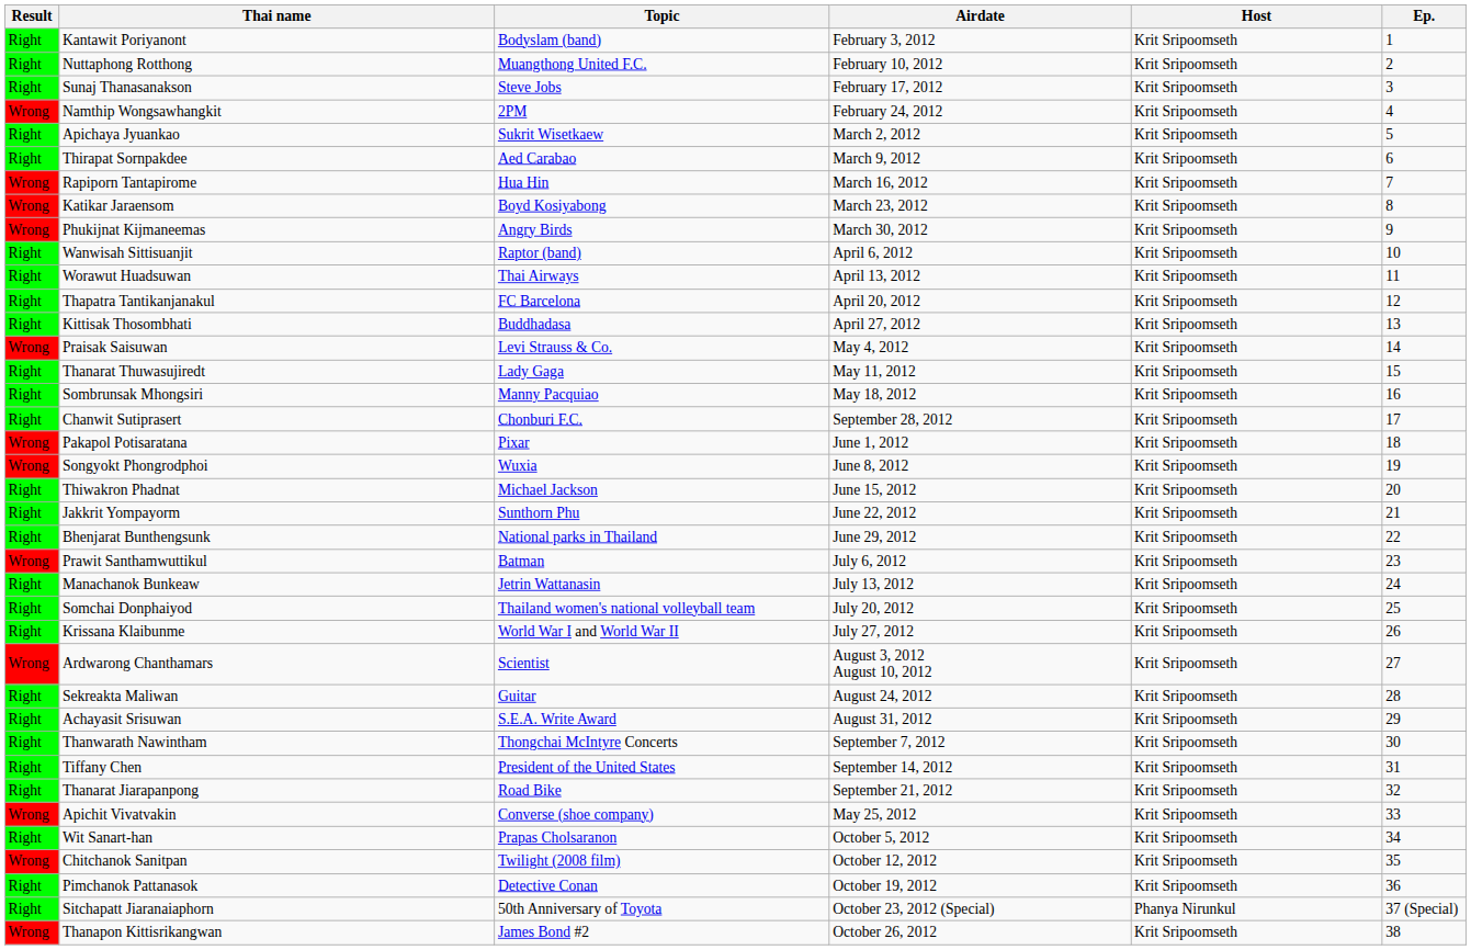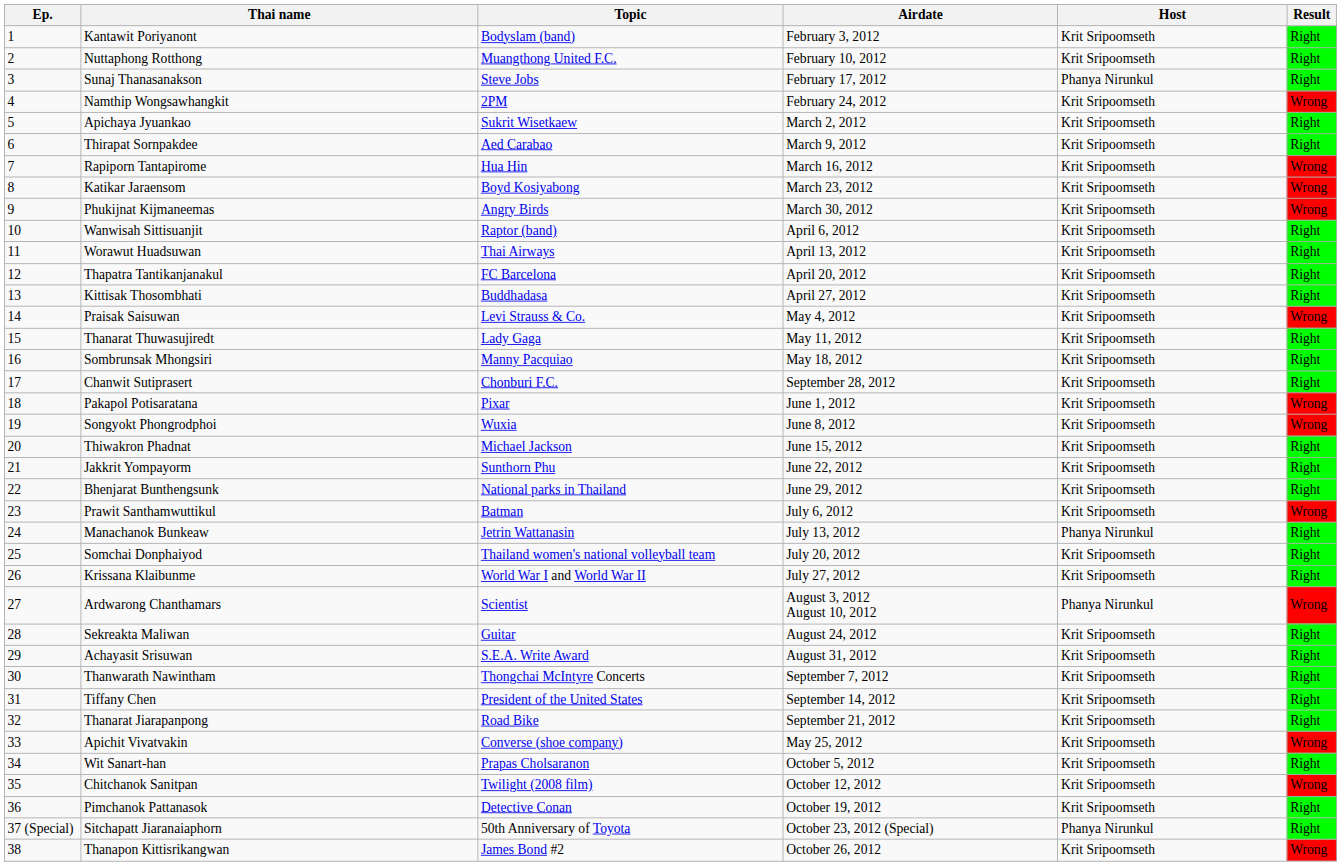columns swapped: Ep. <-> Result
Sunaj Thanasanakson | Host: Krit Sripoomseth -> Phanya Nirunkul
Manachanok Bunkeaw | Host: Krit Sripoomseth -> Phanya Nirunkul
Ardwarong Chanthamars | Host: Krit Sripoomseth -> Phanya Nirunkul
